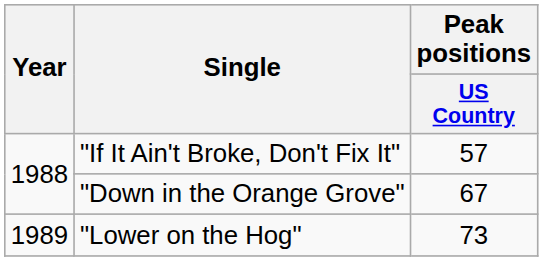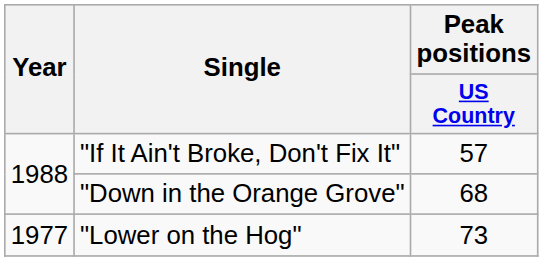"Down in the Orange Grove" | Peak positions / US Country: 67 -> 68
"Lower on the Hog" | Year: 1989 -> 1977
